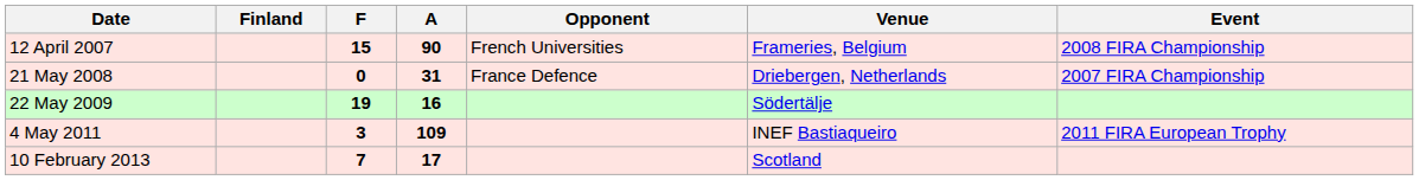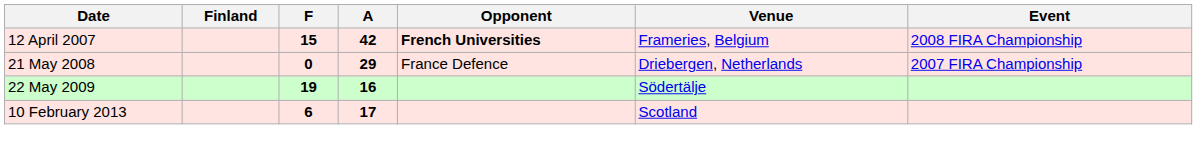12 April 2007 | A: 90 -> 42
12 April 2007 | Opponent: normal -> bold
21 May 2008 | A: 31 -> 29
- row: 4 May 2011 | 3 | 109 | INEF Bastiaqueiro | 2011 FIRA European Trophy
10 February 2013 | F: 7 -> 6
